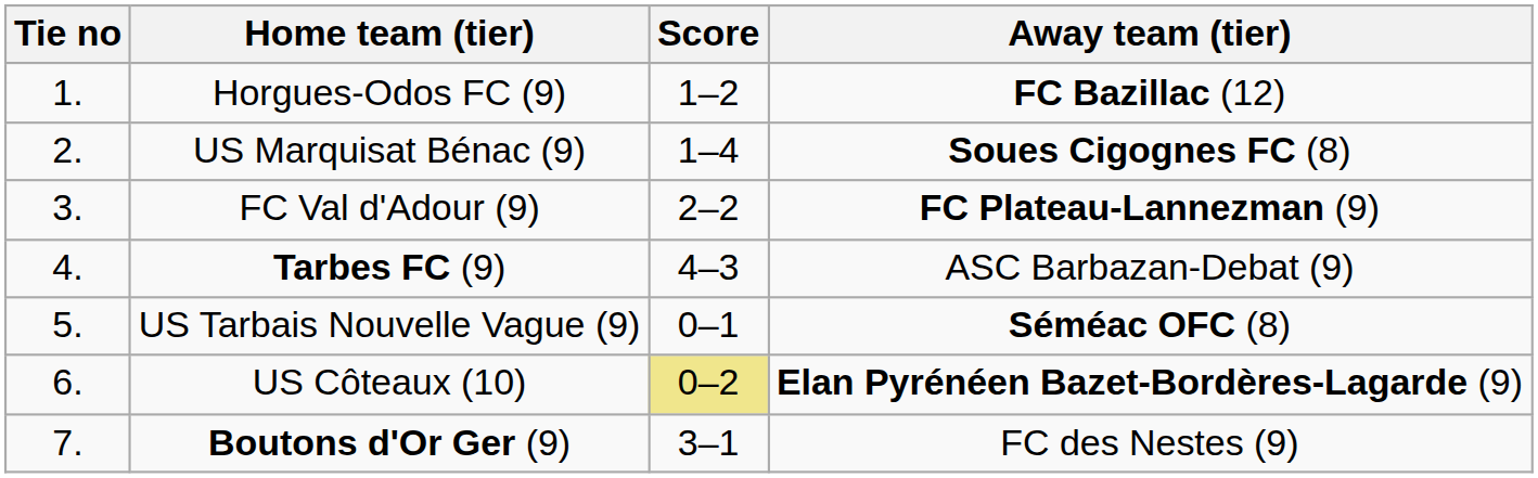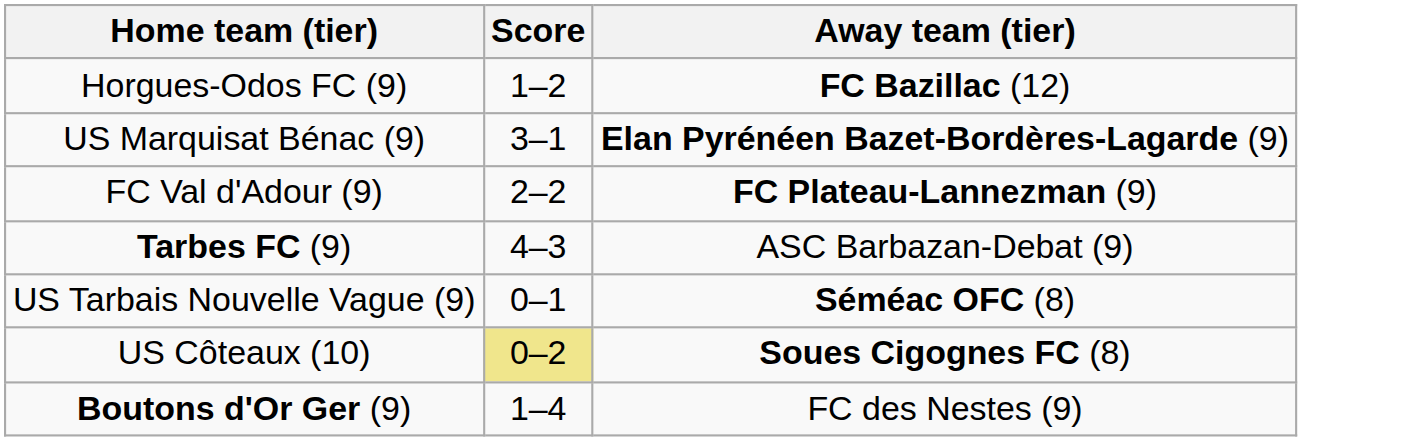- column: Tie no | 1. | 2. | 3. | 4. | 5. | 6. | 7.
US Marquisat Bénac (9) | Score: 1–4 -> 3–1
US Marquisat Bénac (9) | Away team (tier): Soues Cigognes FC (8) -> Elan Pyrénéen Bazet-Bordères-Lagarde (9)
US Côteaux (10) | Away team (tier): Elan Pyrénéen Bazet-Bordères-Lagarde (9) -> Soues Cigognes FC (8)
Boutons d'Or Ger (9) | Score: 3–1 -> 1–4
